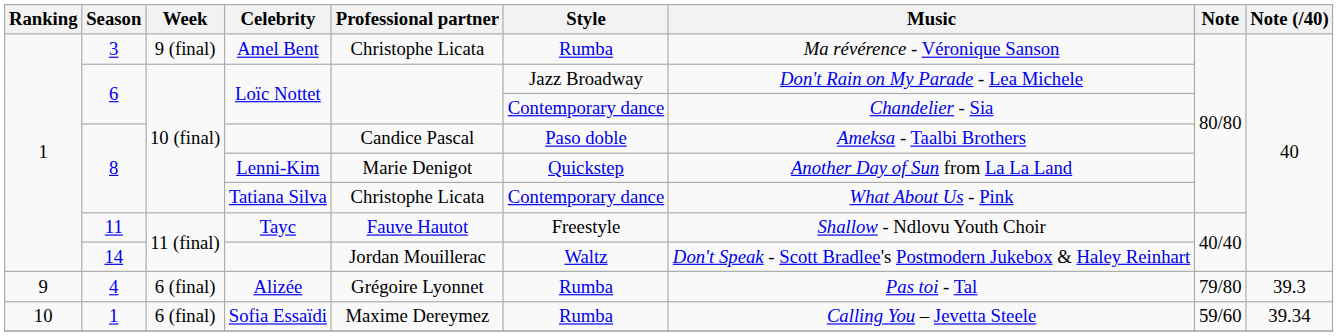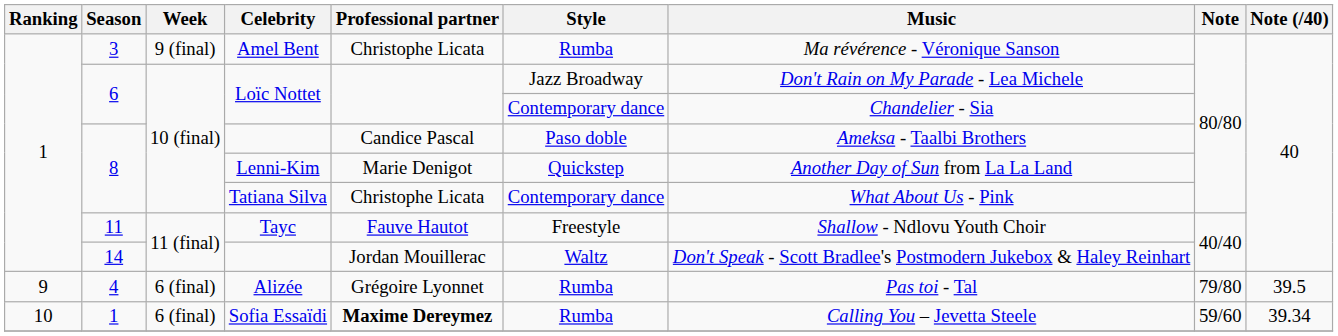Alizée | Note (/40): 39.3 -> 39.5
Sofia Essaïdi | Professional partner: normal -> bold
